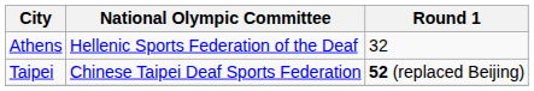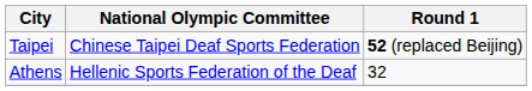rows swapped: Taipei <-> Athens
